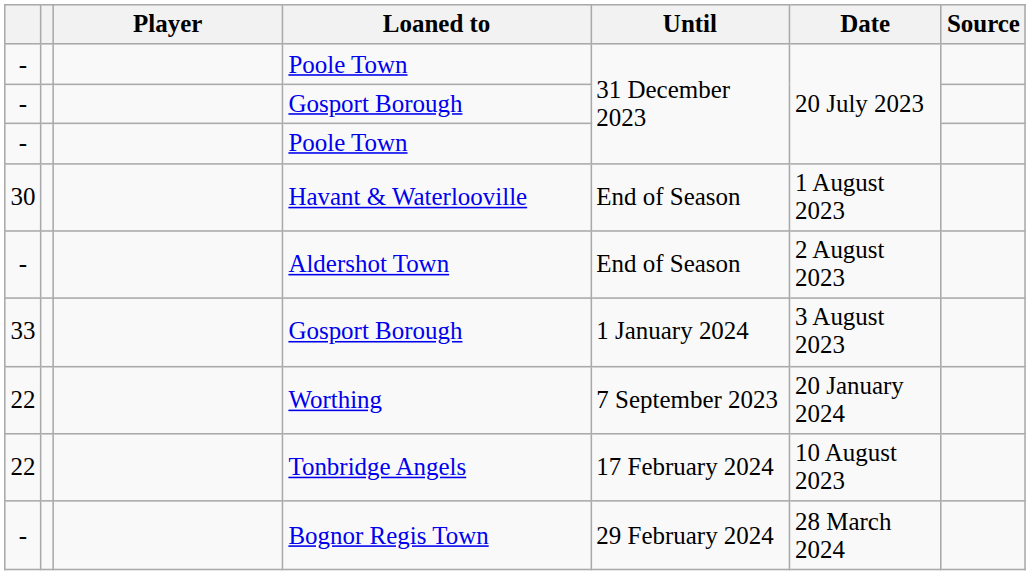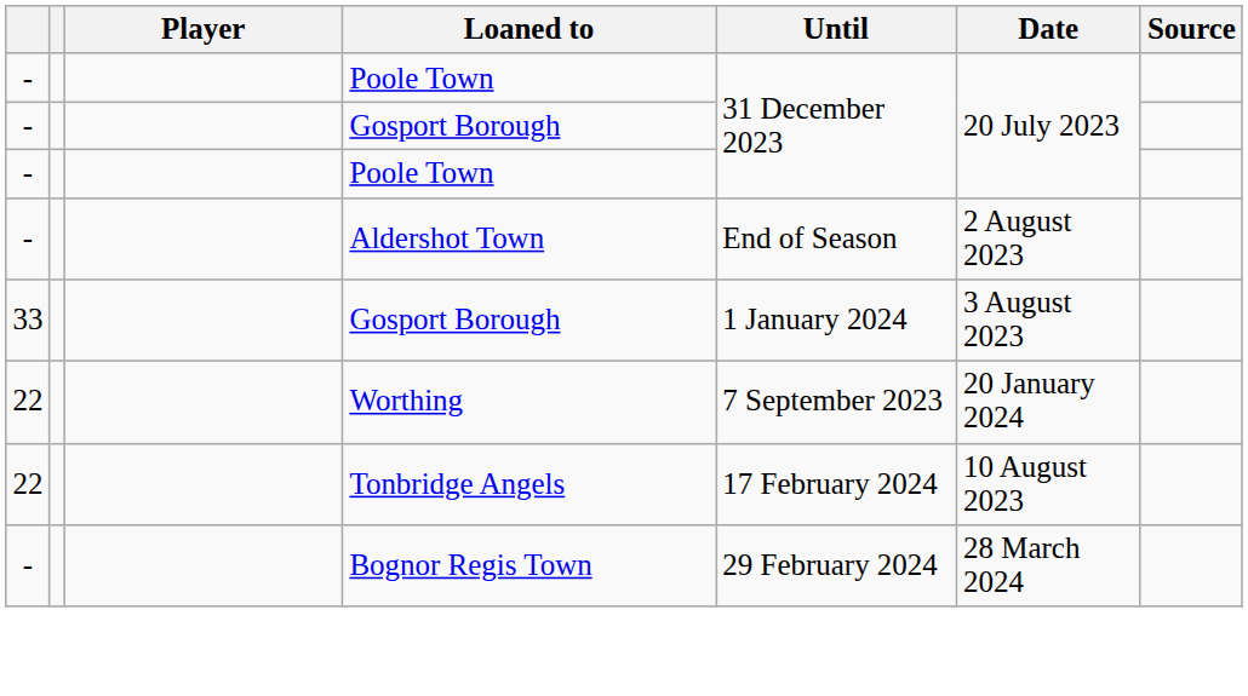- row: 30 | Havant & Waterlooville | End of Season | 1 August 2023
